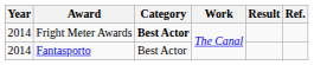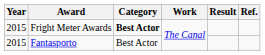Fright Meter Awards | Year: 2014 -> 2015
Fantasporto | Year: 2014 -> 2015
